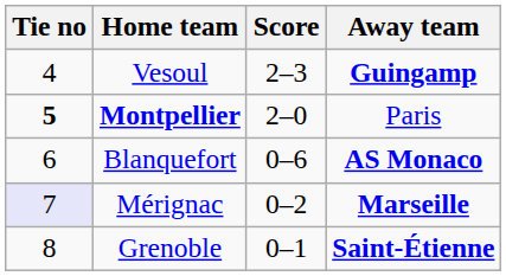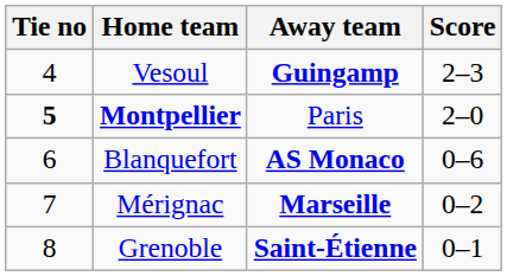columns swapped: Score <-> Away team
Mérignac | Tie no: lavender background -> no background
